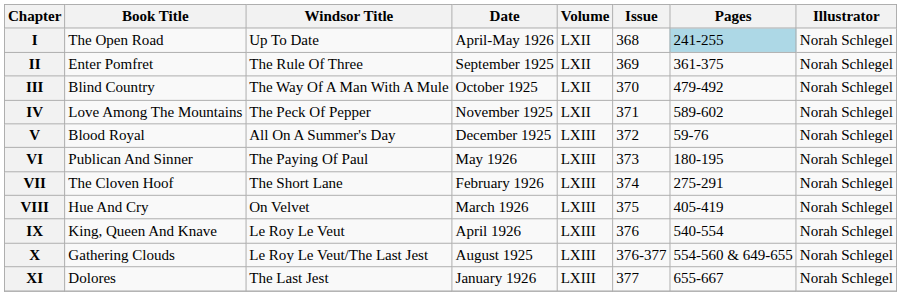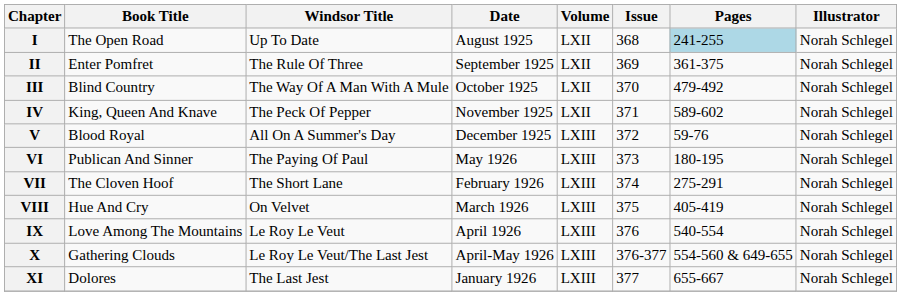I | Date: April-May 1926 -> August 1925
IV | Book Title: Love Among The Mountains -> King, Queen And Knave
IX | Book Title: King, Queen And Knave -> Love Among The Mountains
X | Date: August 1925 -> April-May 1926
